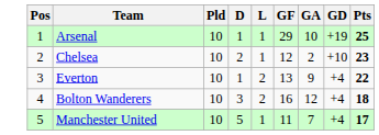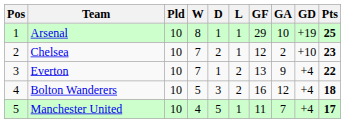+ column: W | 8 | 7 | 7 | 5 | 4
